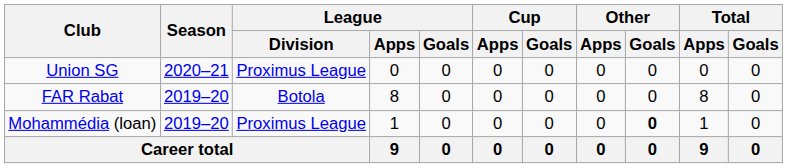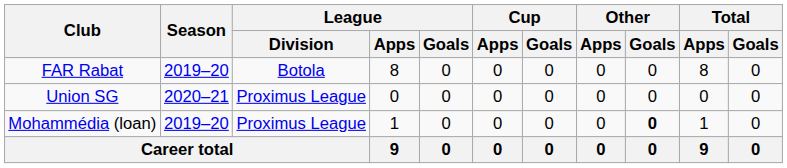rows swapped: FAR Rabat <-> Union SG
